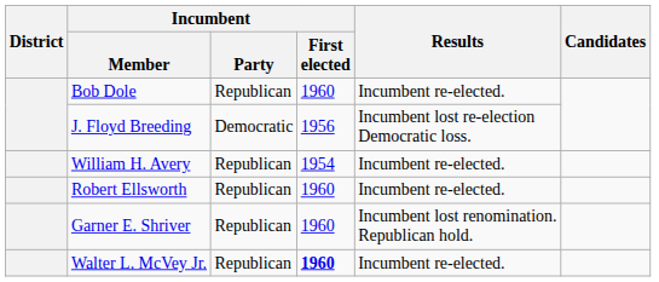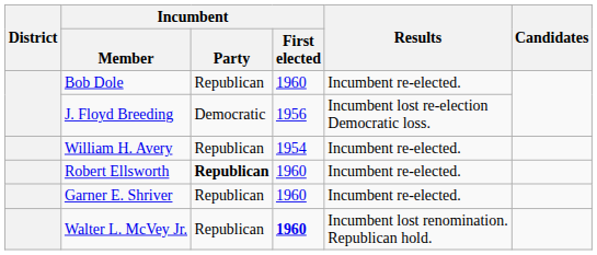Robert Ellsworth | Incumbent / Party: normal -> bold
Garner E. Shriver | Results: Incumbent lost renomination. Republican hold. -> Incumbent re-elected.
Walter L. McVey Jr. | Results: Incumbent re-elected. -> Incumbent lost renomination. Republican hold.
